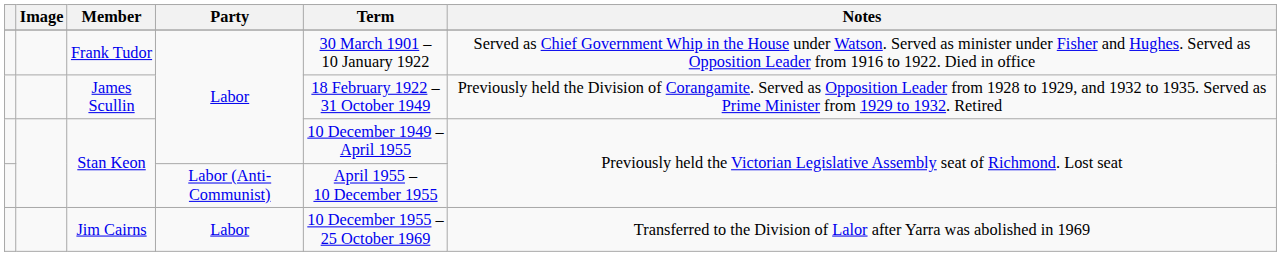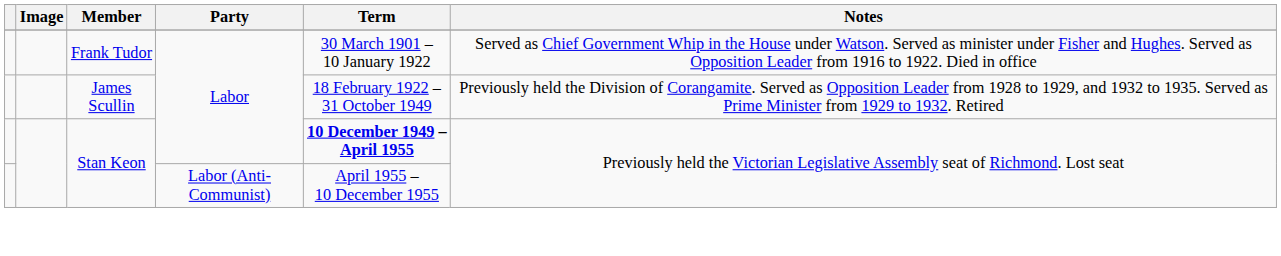Stan Keon / Labor | Term: normal -> bold
- row: Jim Cairns | Labor | 10 December 1955 – 25 October 1969 | Transferred to the Division of Lalor after Yarra was abolished in 1969
